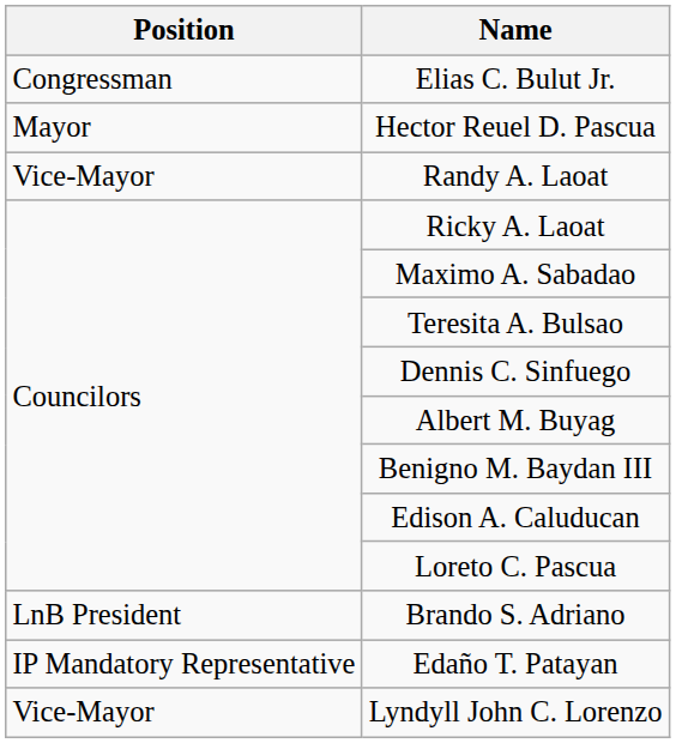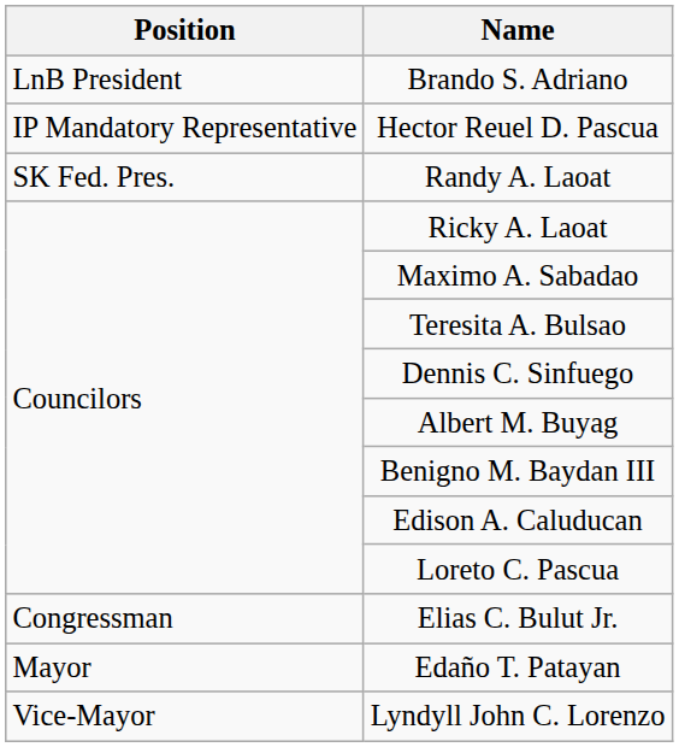rows swapped: Elias C. Bulut Jr. <-> Brando S. Adriano
Hector Reuel D. Pascua | Position: Mayor -> IP Mandatory Representative
Randy A. Laoat | Position: Vice-Mayor -> SK Fed. Pres.
Edaño T. Patayan | Position: IP Mandatory Representative -> Mayor
